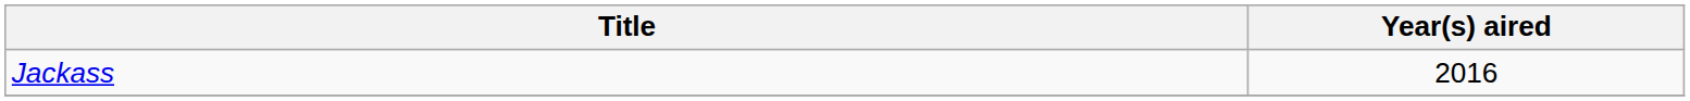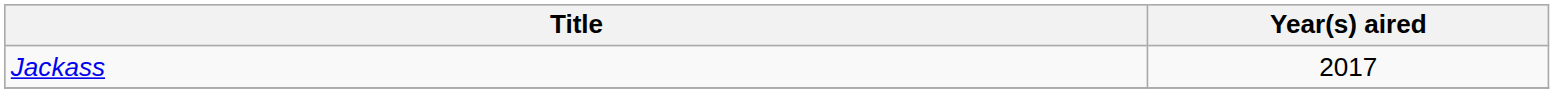Jackass | Year(s) aired: 2016 -> 2017
